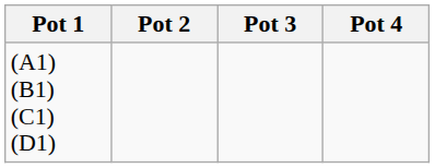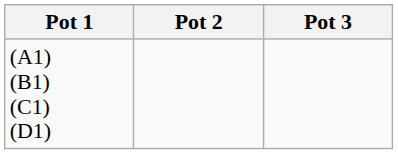- column: Pot 4
